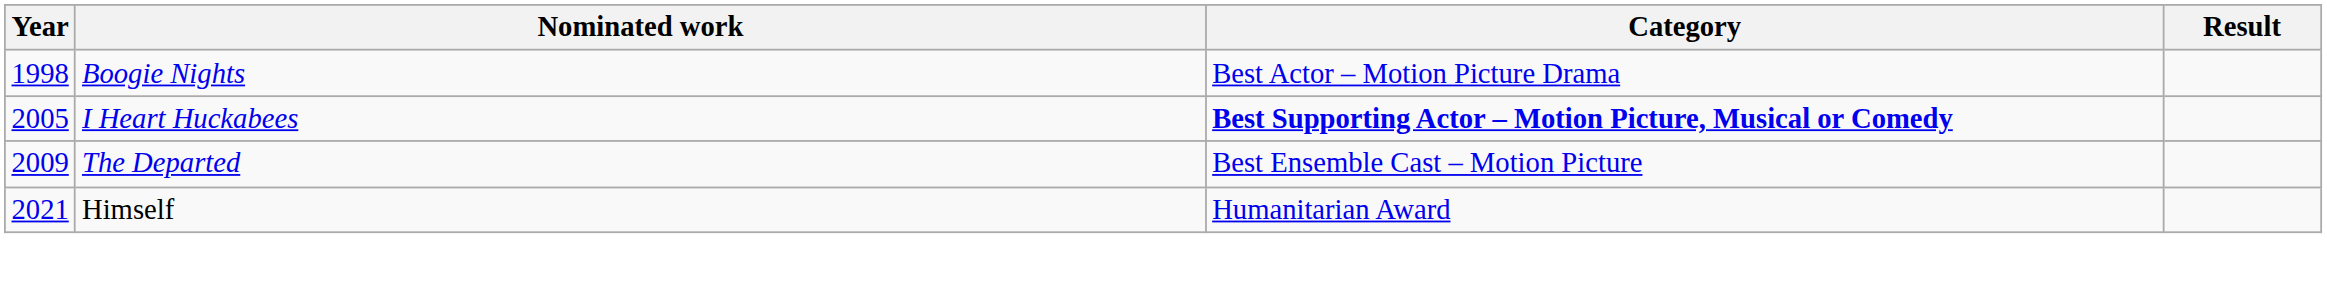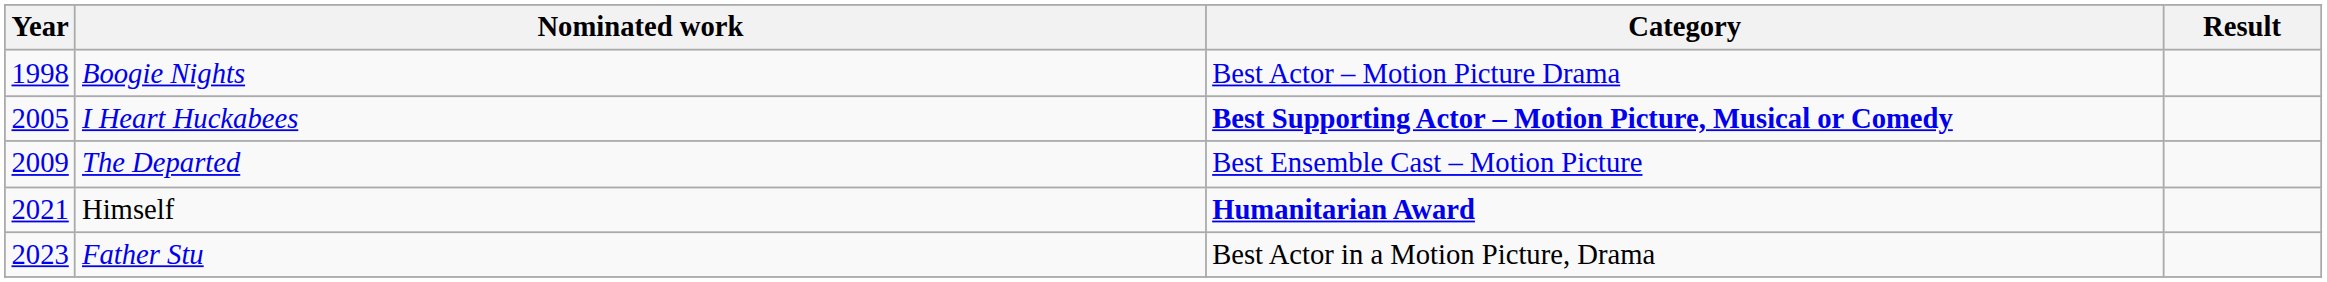Himself | Category: normal -> bold
+ row: 2023 | Father Stu | Best Actor in a Motion Picture, Drama
